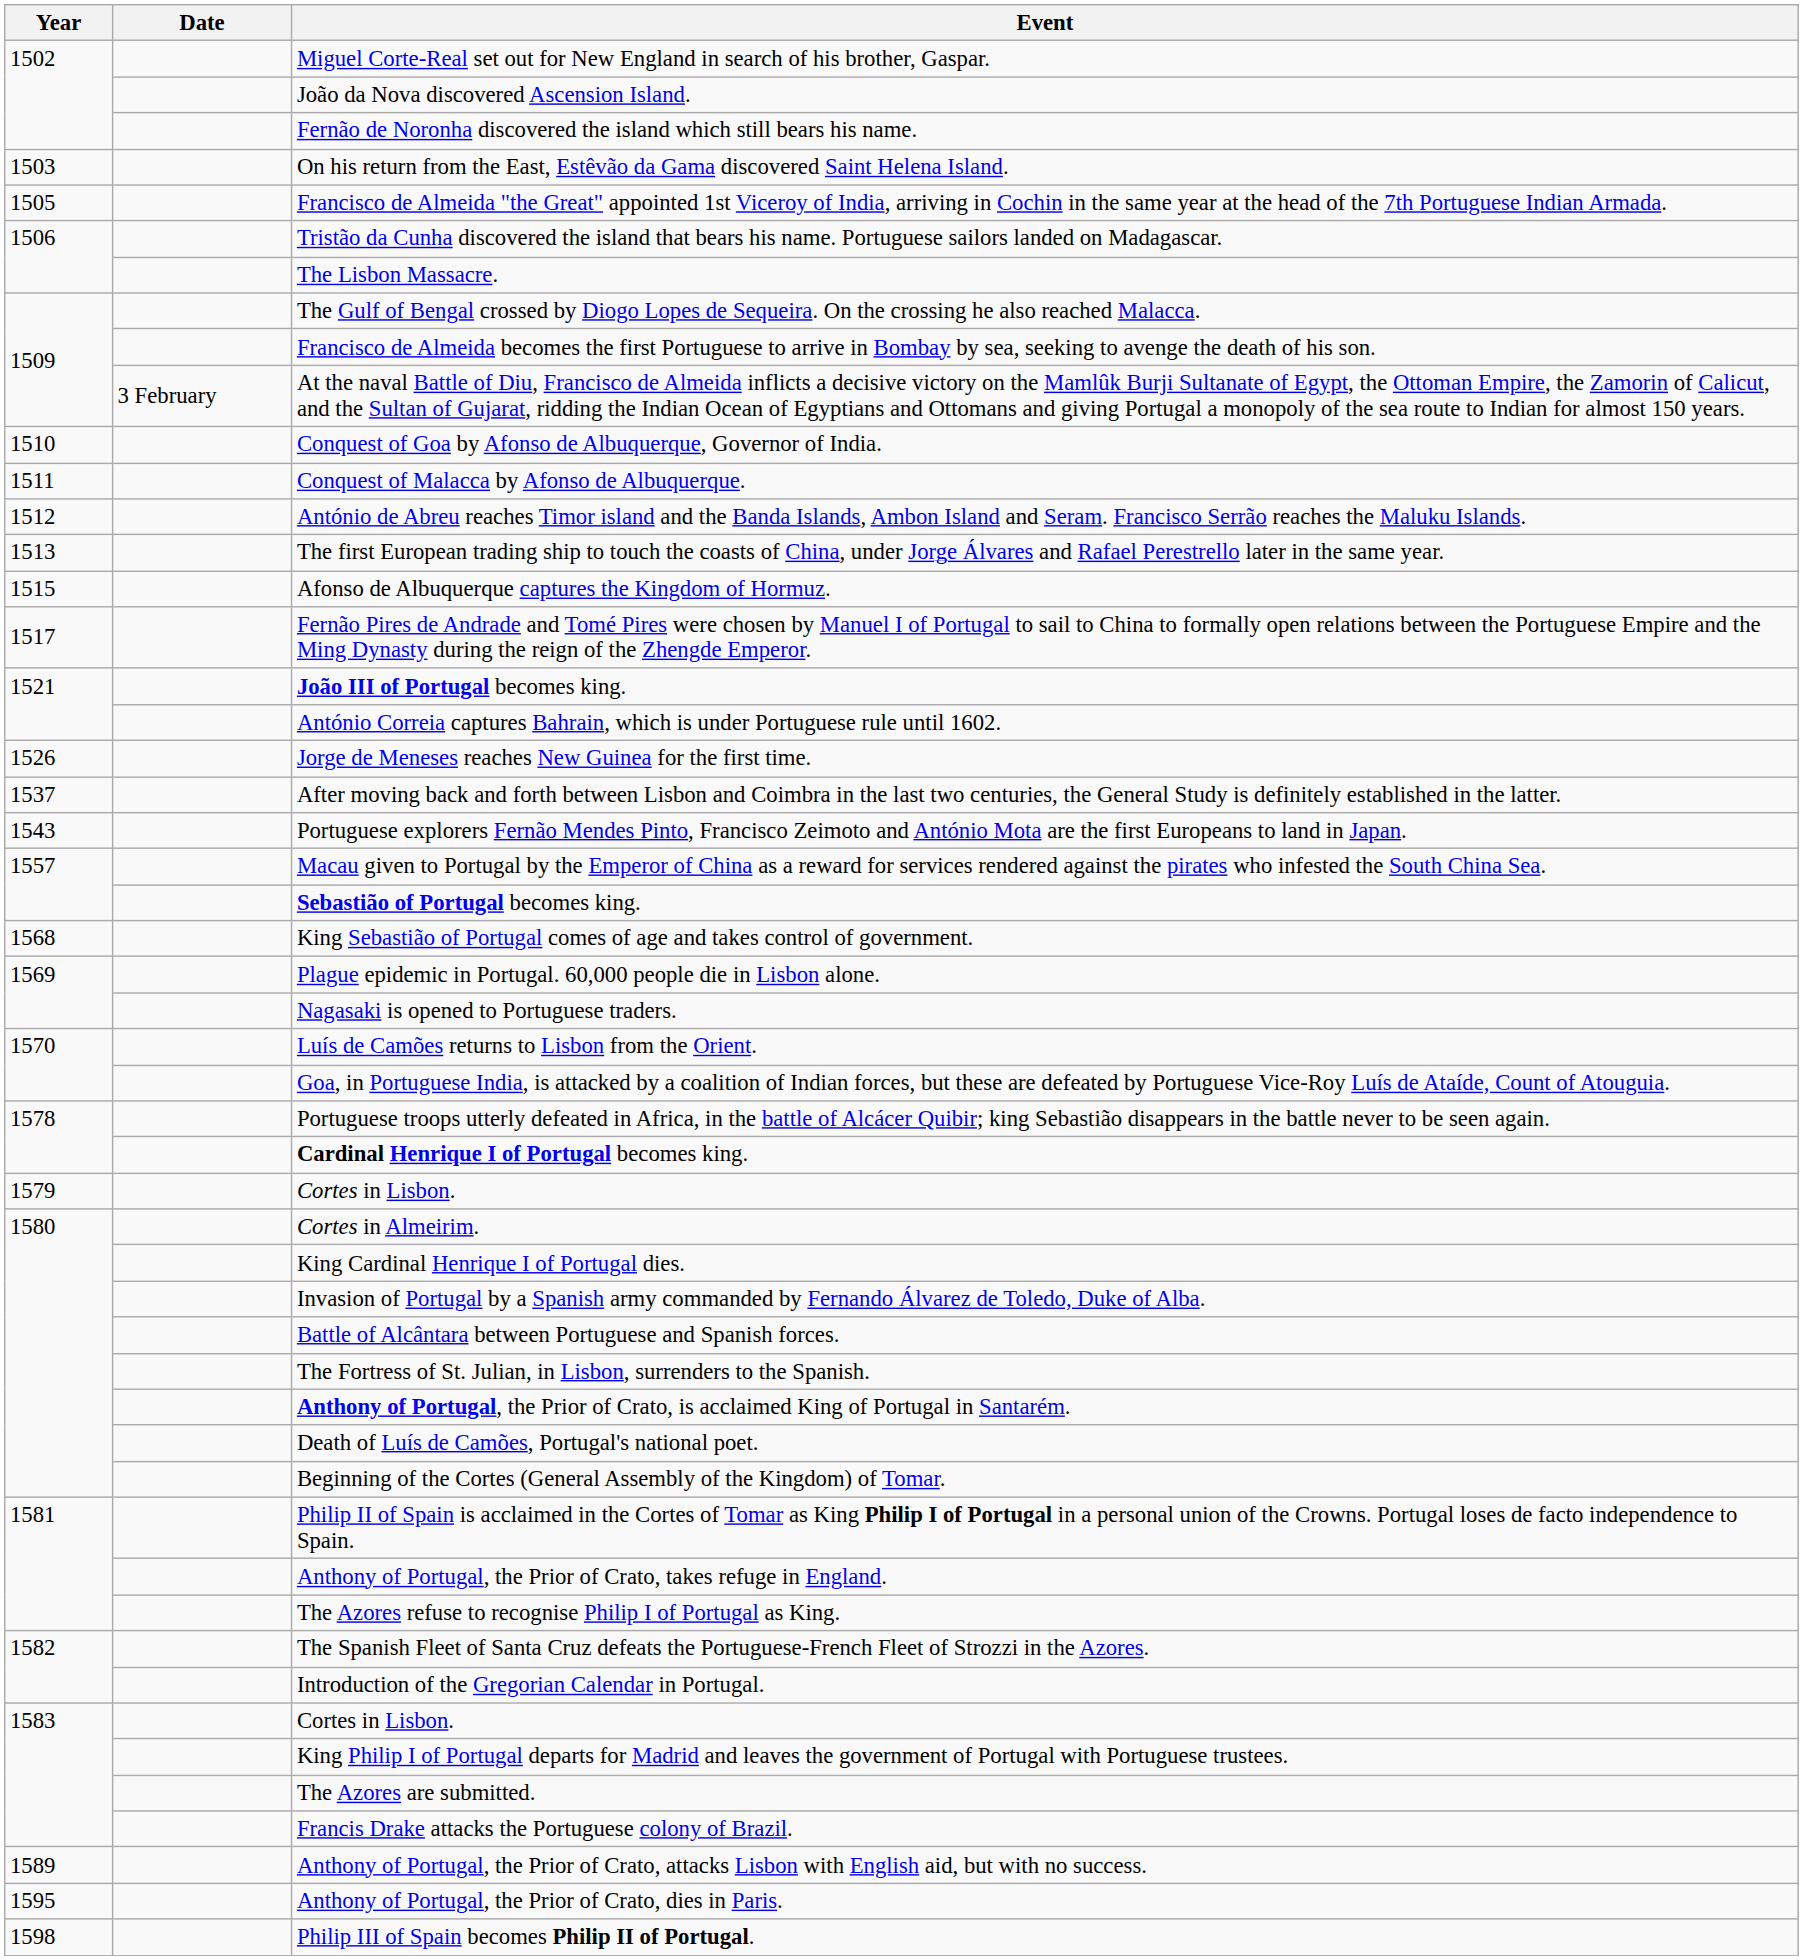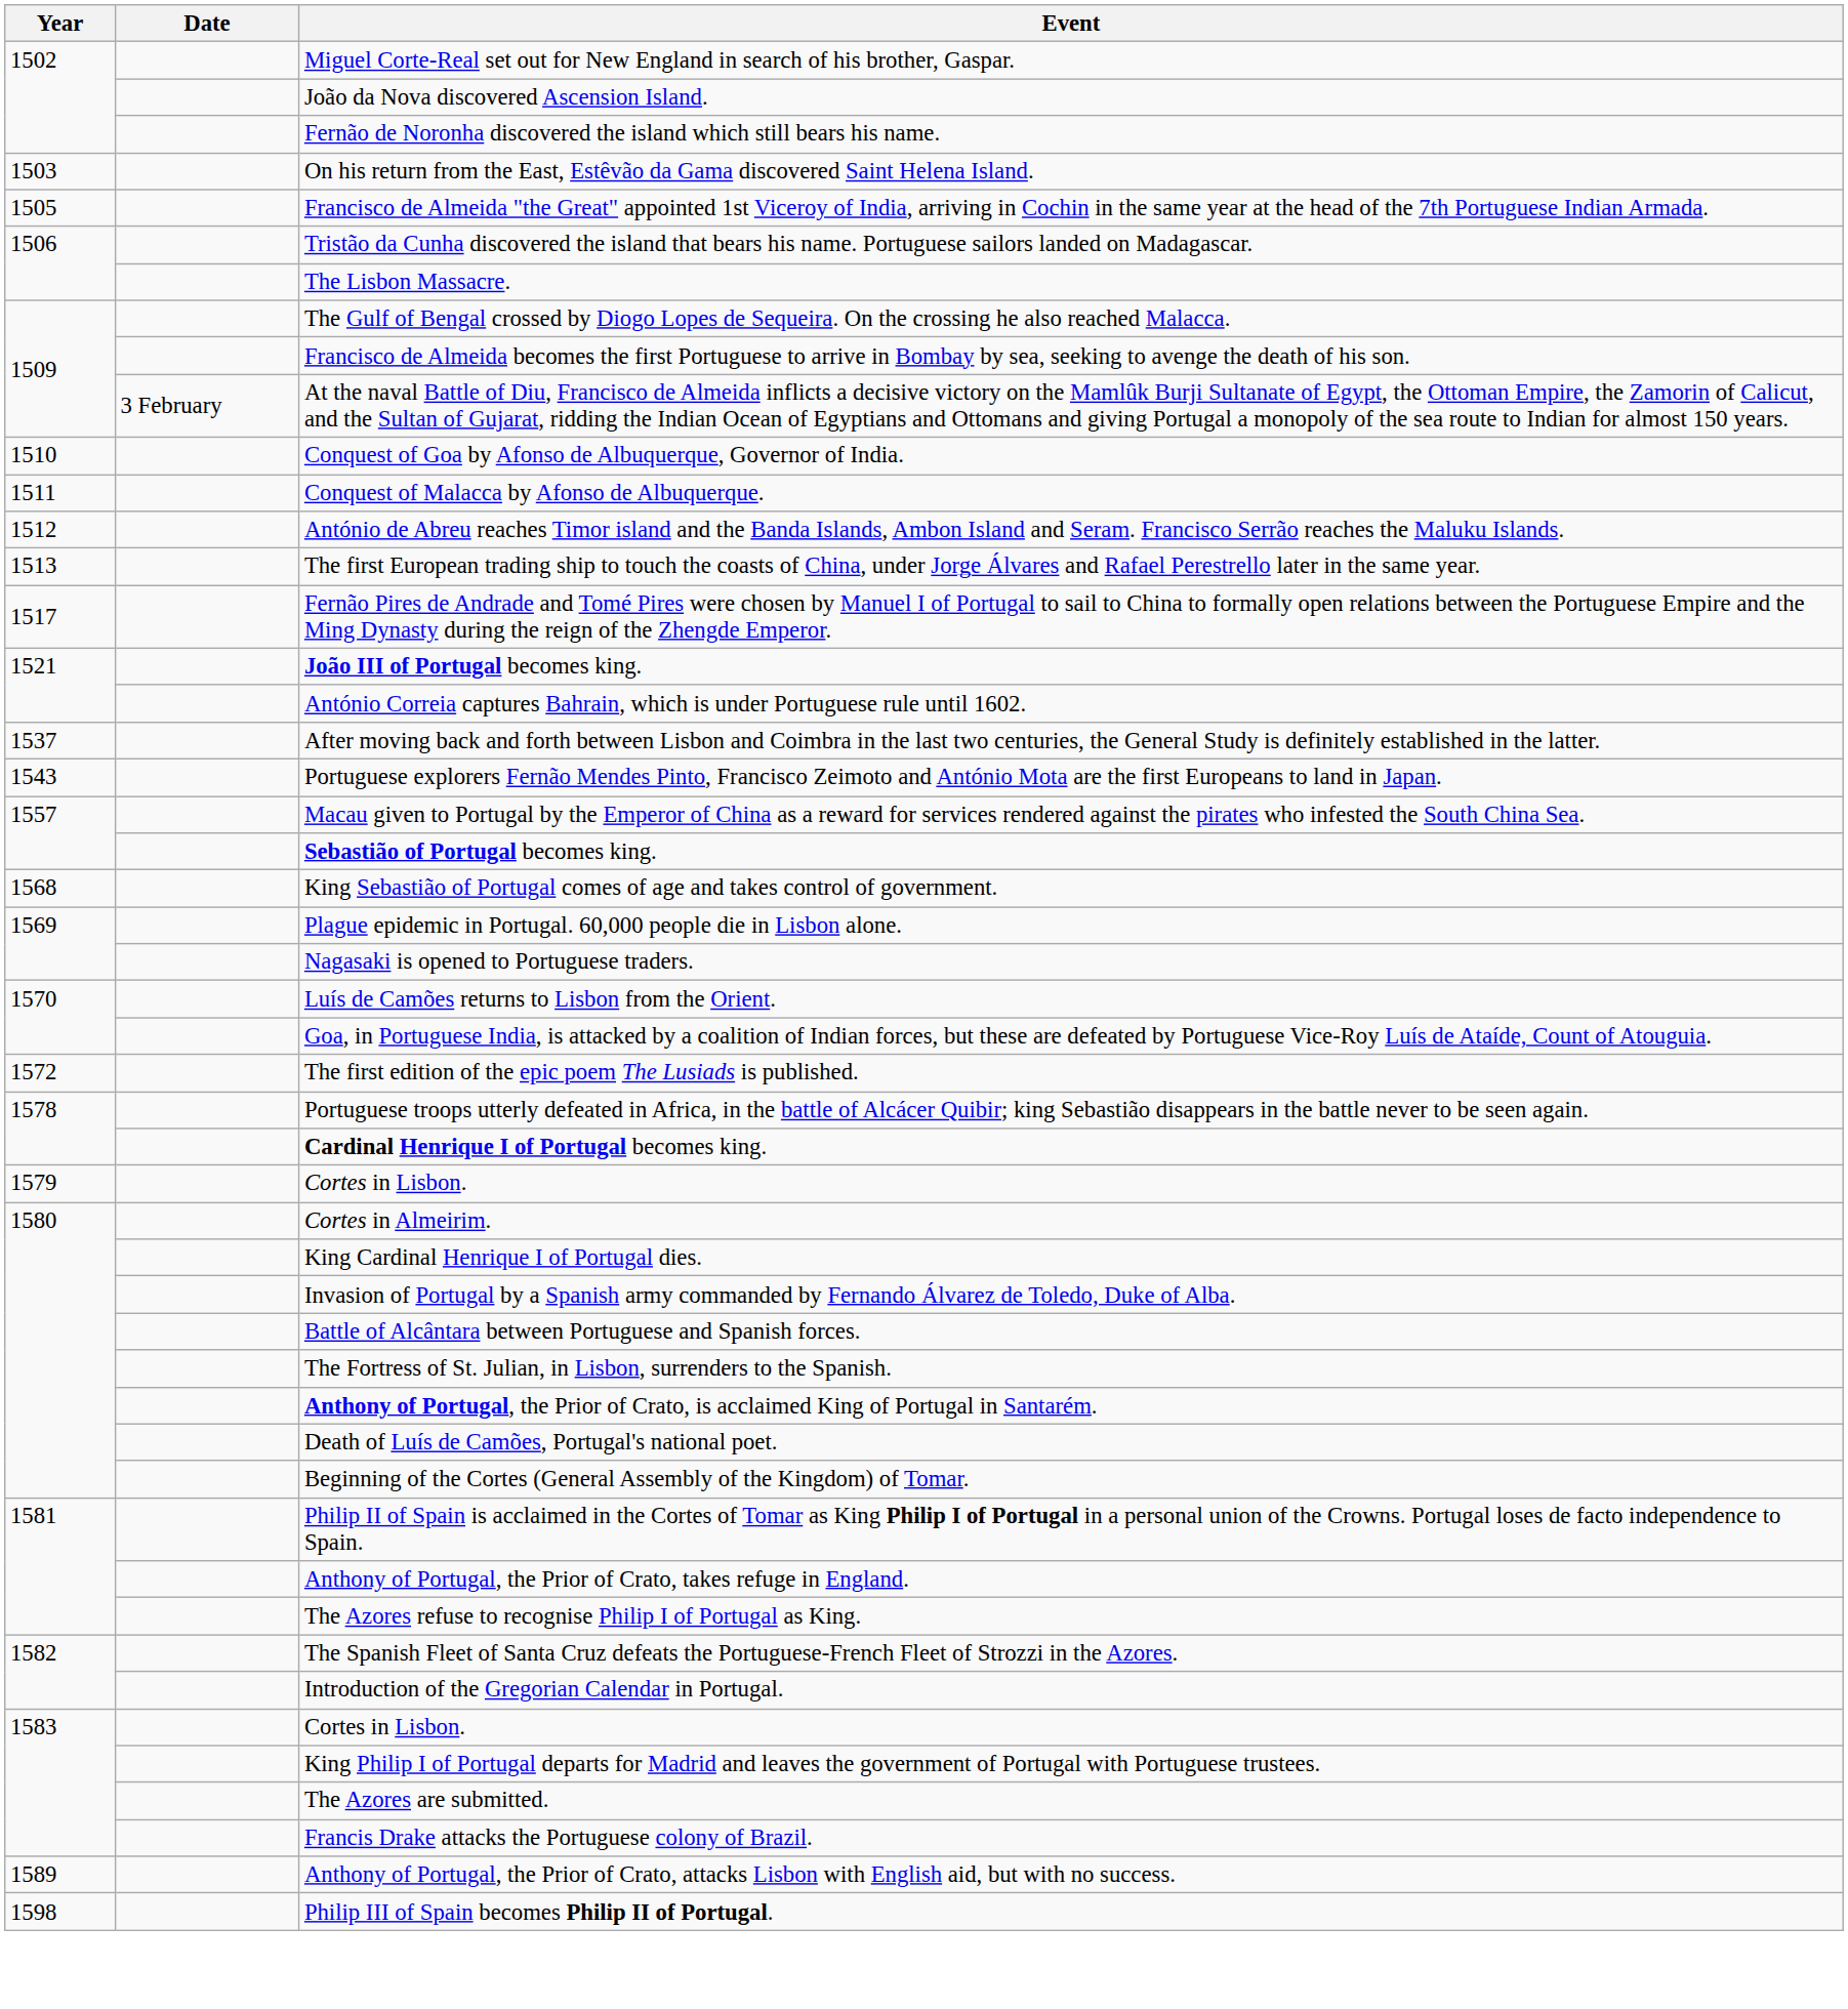- row: 1515 | Afonso de Albuquerque captures the Kingdom of Hormuz.
- row: 1526 | Jorge de Meneses reaches New Guinea for the first time.
+ row: 1572 | The first edition of the epic poem The Lusiads is published.
- row: 1595 | Anthony of Portugal, the Prior of Crato, dies in Paris.
